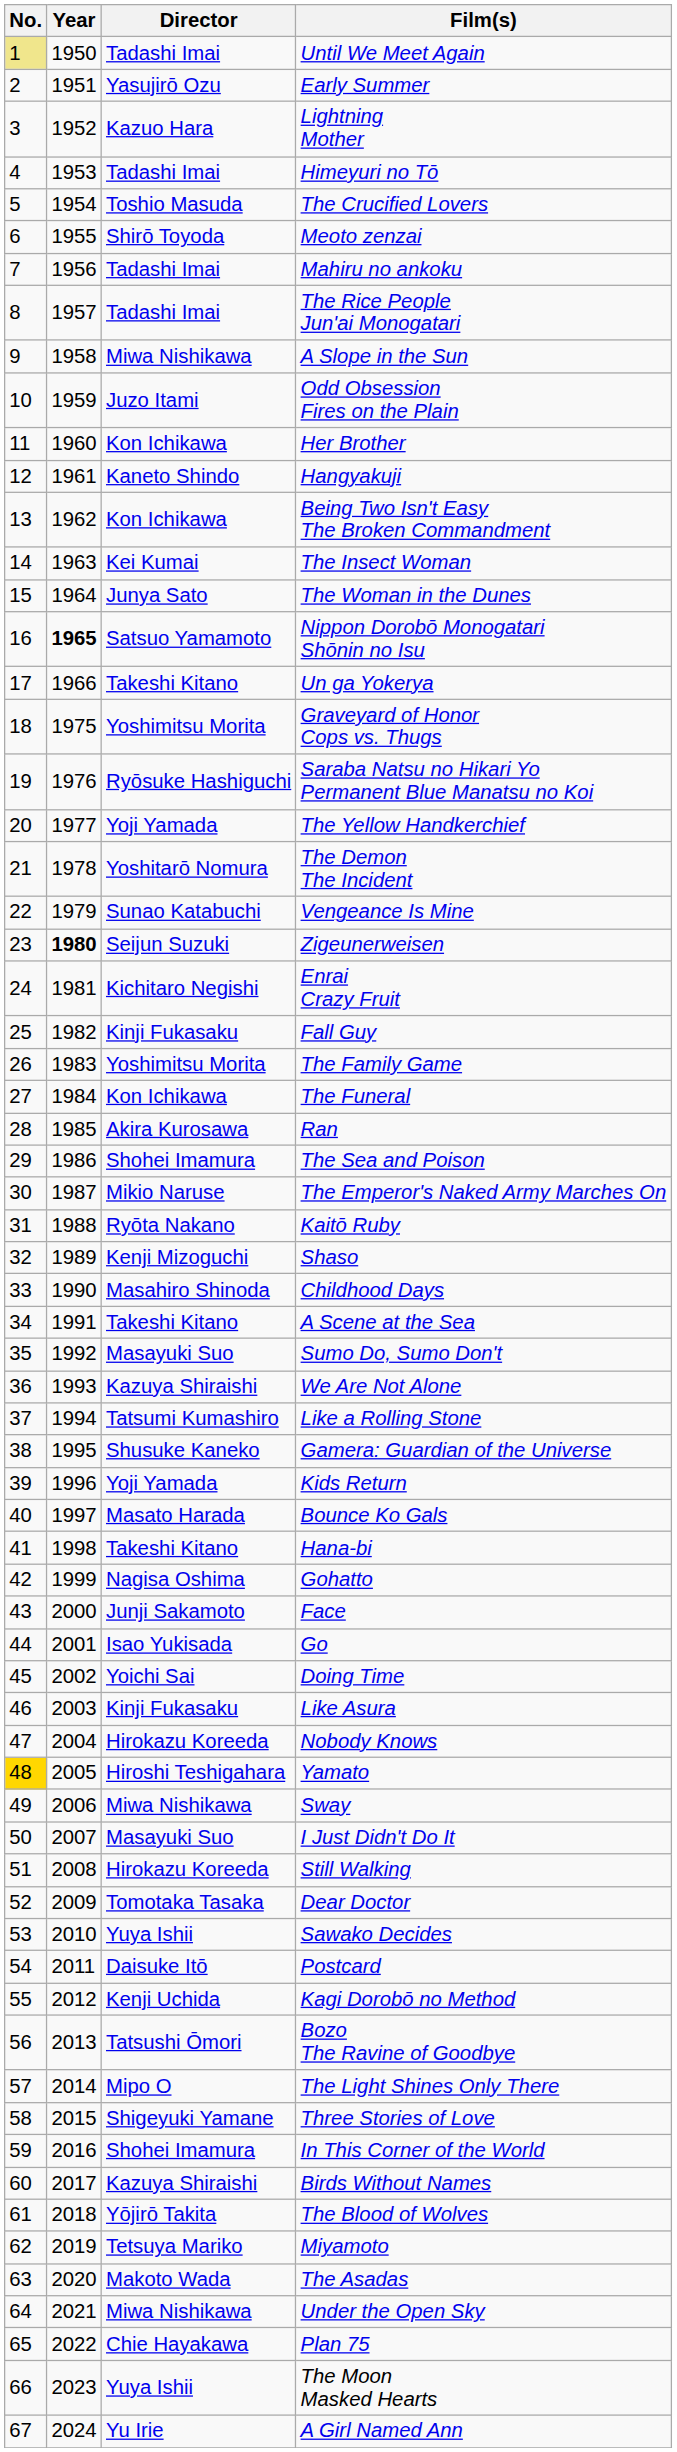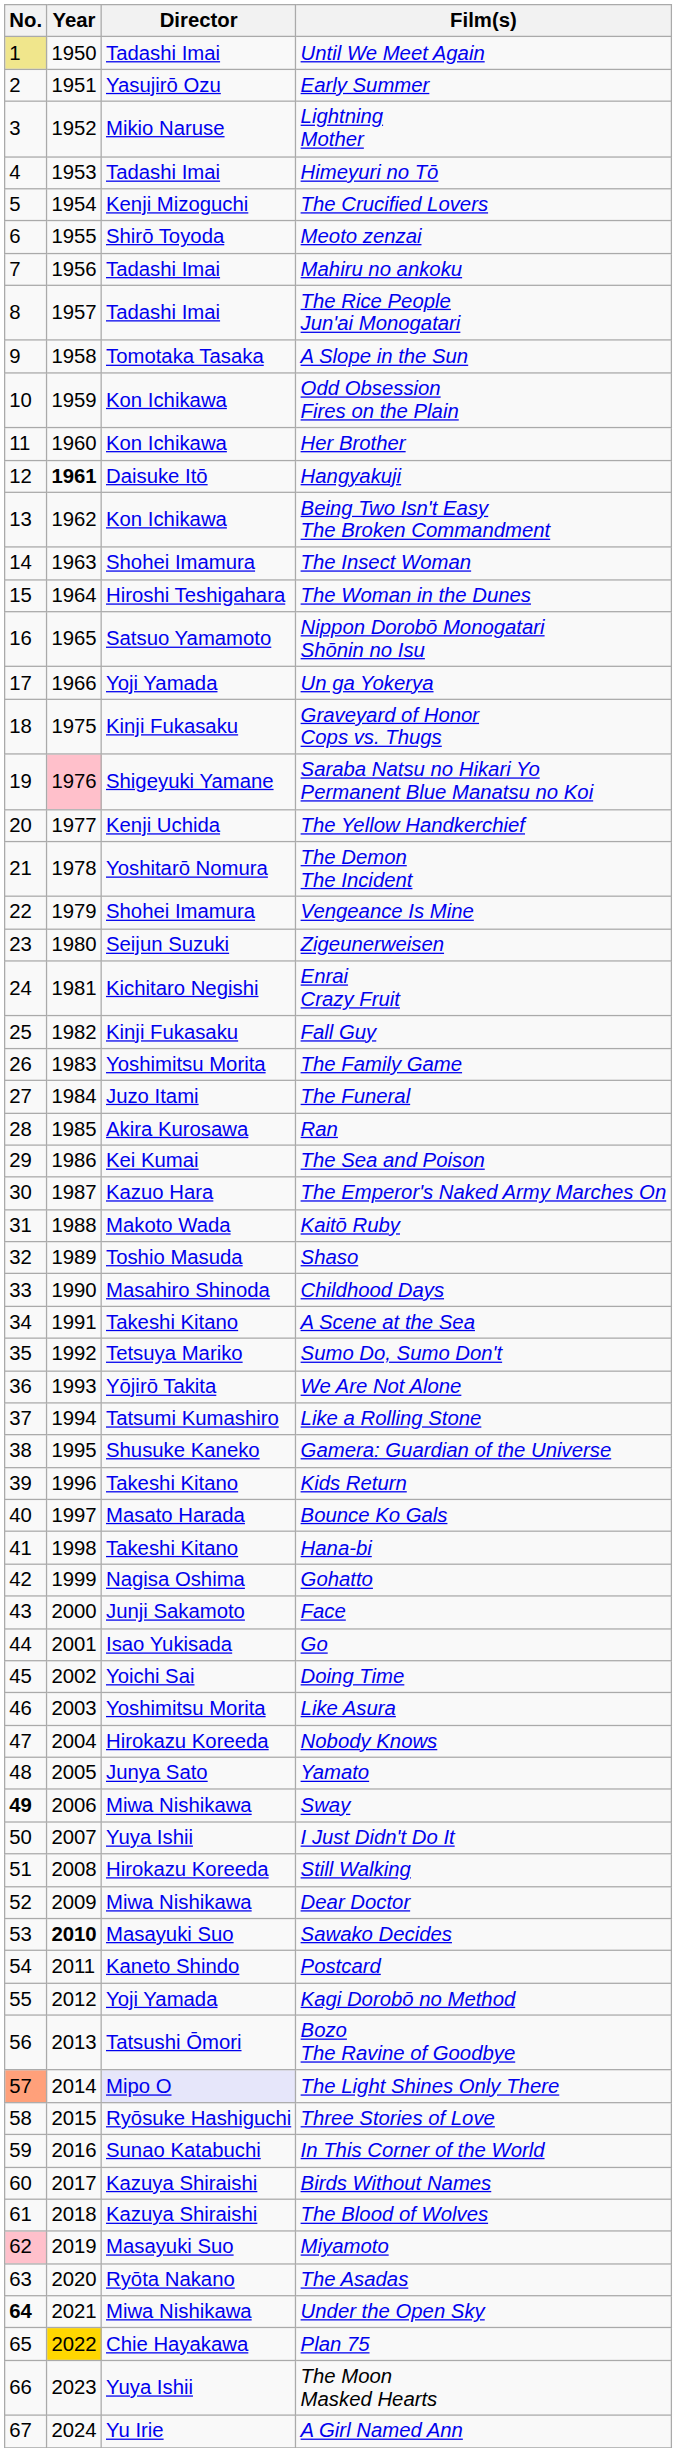Lightning Mother | Director: Kazuo Hara -> Mikio Naruse
The Crucified Lovers | Director: Toshio Masuda -> Kenji Mizoguchi
A Slope in the Sun | Director: Miwa Nishikawa -> Tomotaka Tasaka
Odd Obsession Fires on the Plain | Director: Juzo Itami -> Kon Ichikawa
Hangyakuji | Year: normal -> bold
Hangyakuji | Director: Kaneto Shindo -> Daisuke Itō
The Insect Woman | Director: Kei Kumai -> Shohei Imamura
The Woman in the Dunes | Director: Junya Sato -> Hiroshi Teshigahara
Nippon Dorobō Monogatari Shōnin no Isu | Year: bold -> normal
Un ga Yokerya | Director: Takeshi Kitano -> Yoji Yamada
Graveyard of Honor Cops vs. Thugs | Director: Yoshimitsu Morita -> Kinji Fukasaku
Saraba Natsu no Hikari Yo Permanent Blue Manatsu no Koi | Year: no background -> pink background
Saraba Natsu no Hikari Yo Permanent Blue Manatsu no Koi | Director: Ryōsuke Hashiguchi -> Shigeyuki Yamane
The Yellow Handkerchief | Director: Yoji Yamada -> Kenji Uchida
Vengeance Is Mine | Director: Sunao Katabuchi -> Shohei Imamura
Zigeunerweisen | Year: bold -> normal
The Funeral | Director: Kon Ichikawa -> Juzo Itami
The Sea and Poison | Director: Shohei Imamura -> Kei Kumai
The Emperor's Naked Army Marches On | Director: Mikio Naruse -> Kazuo Hara
Kaitō Ruby | Director: Ryōta Nakano -> Makoto Wada
Shaso | Director: Kenji Mizoguchi -> Toshio Masuda
Sumo Do, Sumo Don't | Director: Masayuki Suo -> Tetsuya Mariko
We Are Not Alone | Director: Kazuya Shiraishi -> Yōjirō Takita
Kids Return | Director: Yoji Yamada -> Takeshi Kitano
Like Asura | Director: Kinji Fukasaku -> Yoshimitsu Morita
Yamato | No.: gold background -> no background
Yamato | Director: Hiroshi Teshigahara -> Junya Sato
Sway | No.: normal -> bold
I Just Didn't Do It | Director: Masayuki Suo -> Yuya Ishii
Dear Doctor | Director: Tomotaka Tasaka -> Miwa Nishikawa
Sawako Decides | Year: normal -> bold
Sawako Decides | Director: Yuya Ishii -> Masayuki Suo
Postcard | Director: Daisuke Itō -> Kaneto Shindo
Kagi Dorobō no Method | Director: Kenji Uchida -> Yoji Yamada
The Light Shines Only There | No.: no background -> lightsalmon background
The Light Shines Only There | Director: no background -> lavender background
Three Stories of Love | Director: Shigeyuki Yamane -> Ryōsuke Hashiguchi
In This Corner of the World | Director: Shohei Imamura -> Sunao Katabuchi
The Blood of Wolves | Director: Yōjirō Takita -> Kazuya Shiraishi
Miyamoto | No.: no background -> pink background
Miyamoto | Director: Tetsuya Mariko -> Masayuki Suo
The Asadas | Director: Makoto Wada -> Ryōta Nakano
Under the Open Sky | No.: normal -> bold
Plan 75 | Year: no background -> gold background
